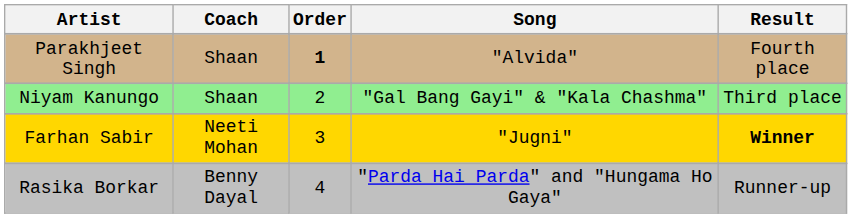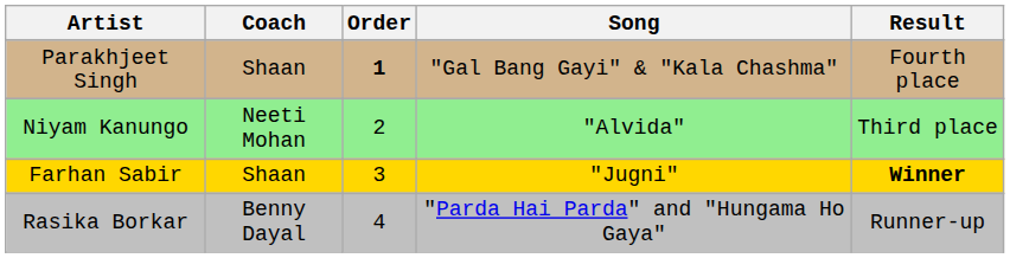Parakhjeet Singh | Song: "Alvida" -> "Gal Bang Gayi" & "Kala Chashma"
Niyam Kanungo | Coach: Shaan -> Neeti Mohan
Niyam Kanungo | Song: "Gal Bang Gayi" & "Kala Chashma" -> "Alvida"
Farhan Sabir | Coach: Neeti Mohan -> Shaan
